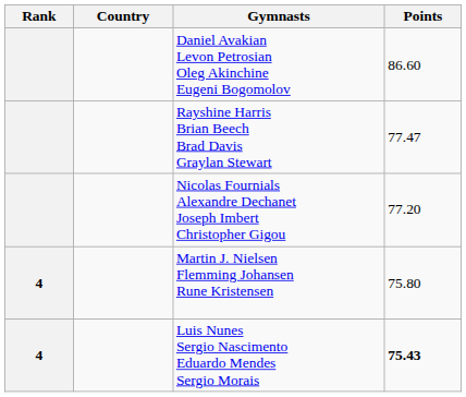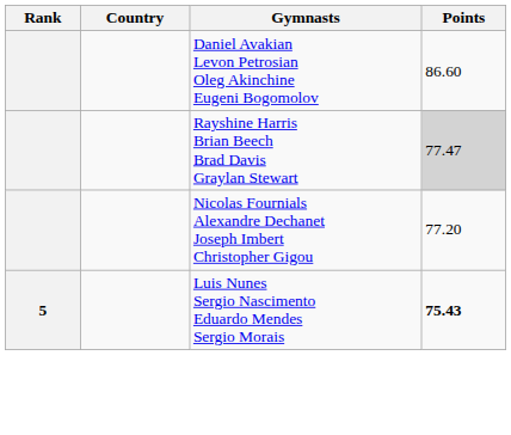Rayshine Harris Brian Beech Brad Davis Graylan Stewart | Points: no background -> lightgrey background
- row: 4 | Martin J. Nielsen Flemming Johansen Rune Kristensen | 75.80
Luis Nunes Sergio Nascimento Eduardo Mendes Sergio Morais | Rank: 4 -> 5
